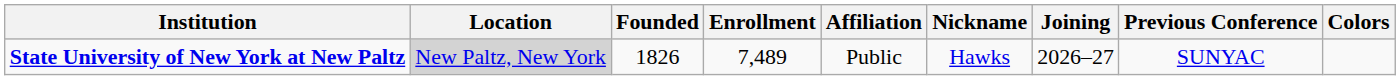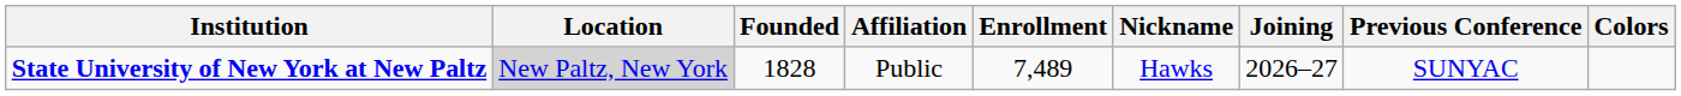columns swapped: Affiliation <-> Enrollment
State University of New York at New Paltz | Founded: 1826 -> 1828
